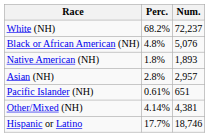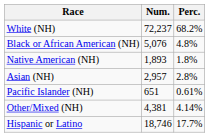columns swapped: Num. <-> Perc.
